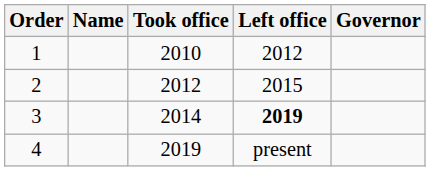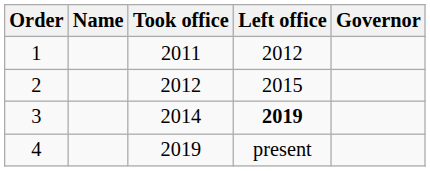1 | Took office: 2010 -> 2011
